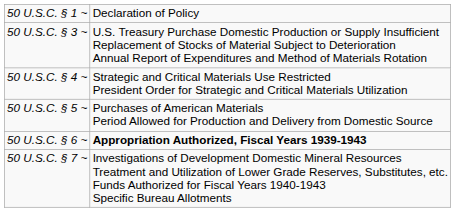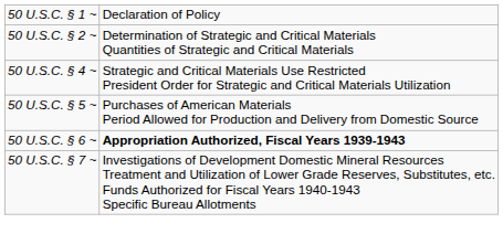+ row: 50 U.S.C. § 2 ~ | Determination of Strategic and Critical Materials Quantities of Strategic and Critical Materials
- row: 50 U.S.C. § 3 ~ | U.S. Treasury Purchase Domestic Production or Supply Insufficient Replacement of Stocks of Material Subject to Deterioration Annual Report of Expenditures and Method of Materials Rotation
